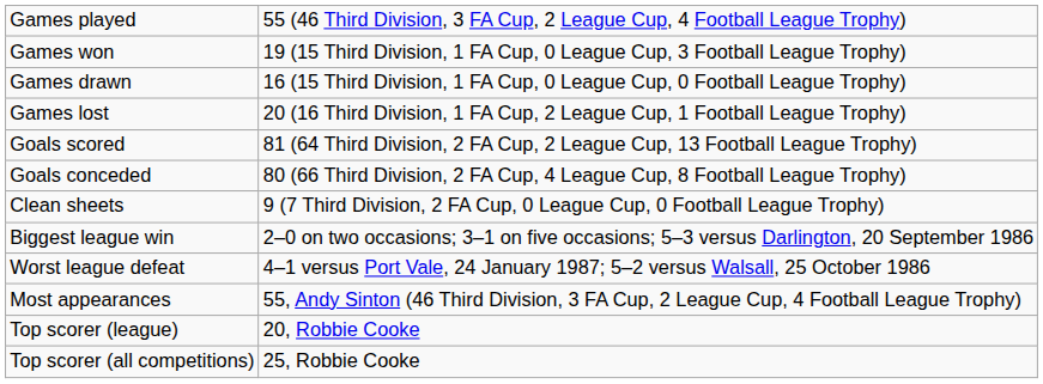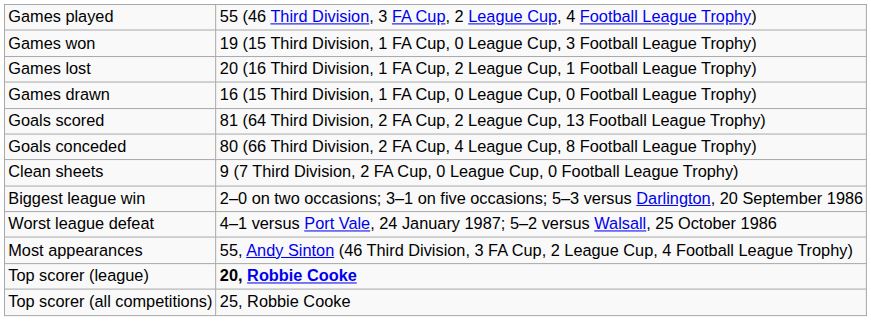rows swapped: Games drawn <-> Games lost
Top scorer (league) | column 2: normal -> bold
